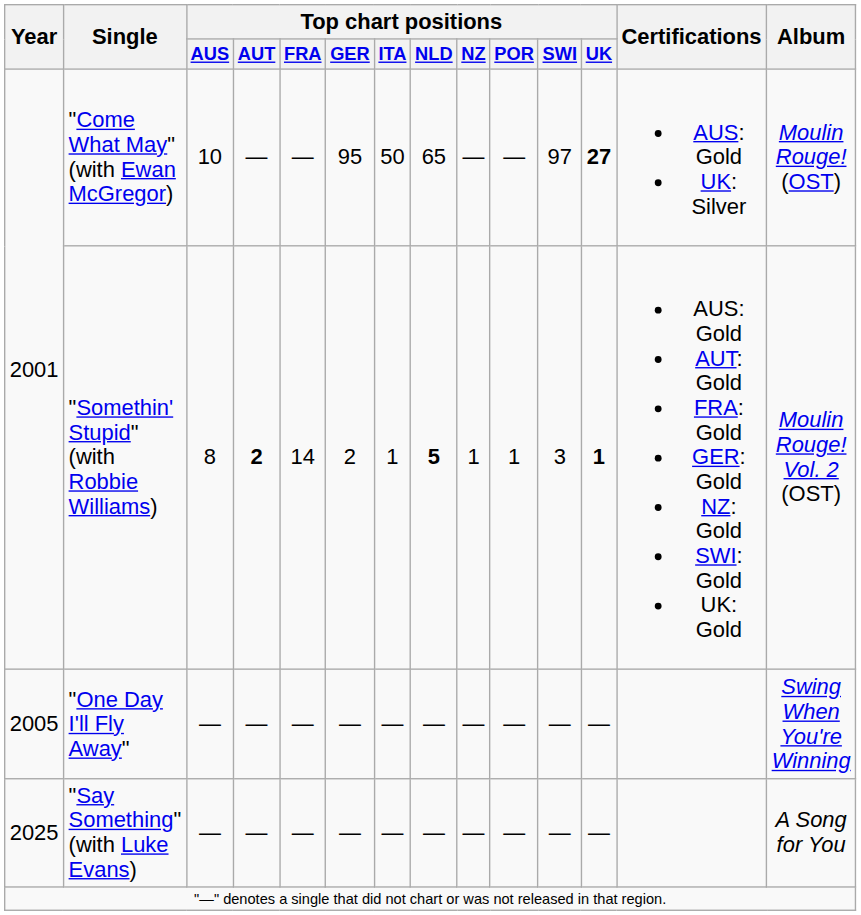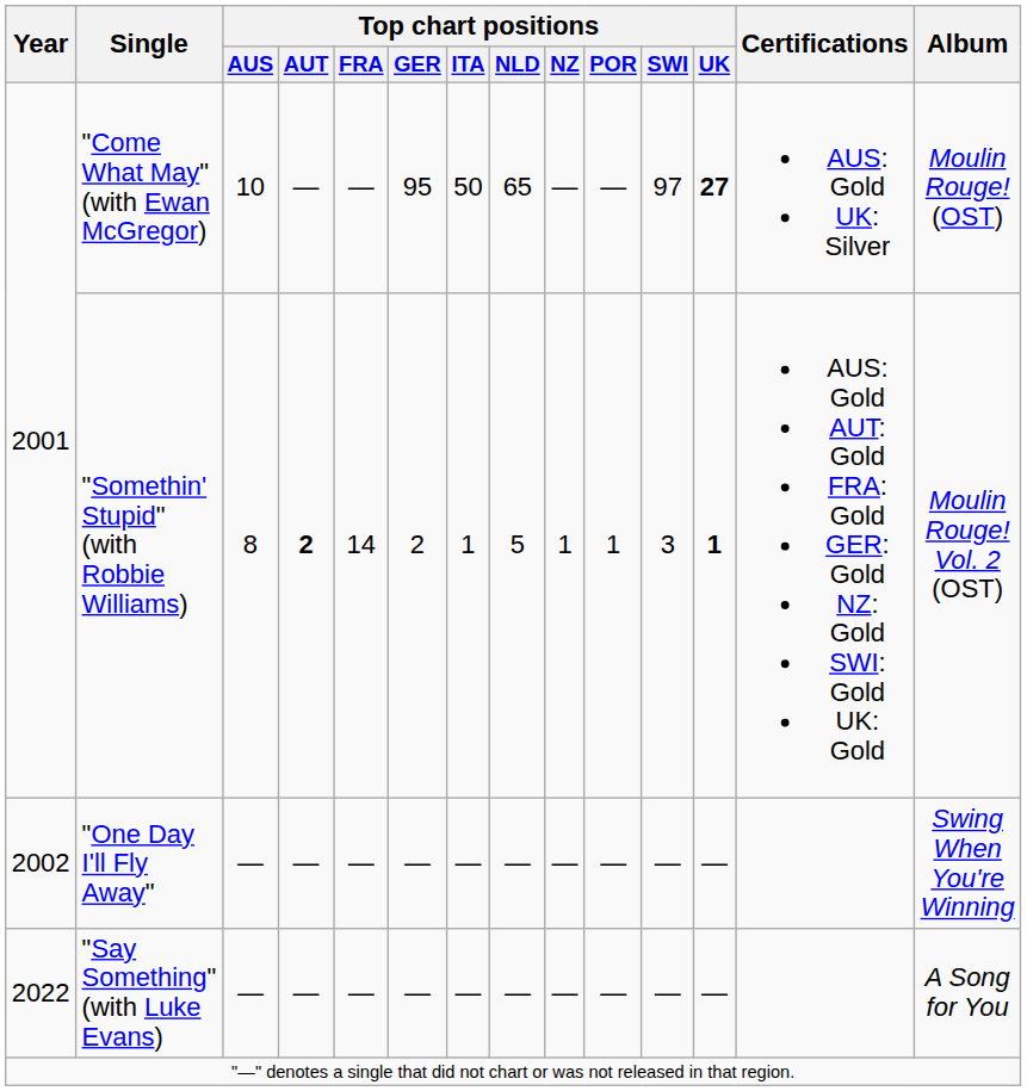"Somethin' Stupid" (with Robbie Williams) | Top chart positions / NLD: bold -> normal
"One Day I'll Fly Away" | Year: 2005 -> 2002
"Say Something" (with Luke Evans) | Year: 2025 -> 2022
